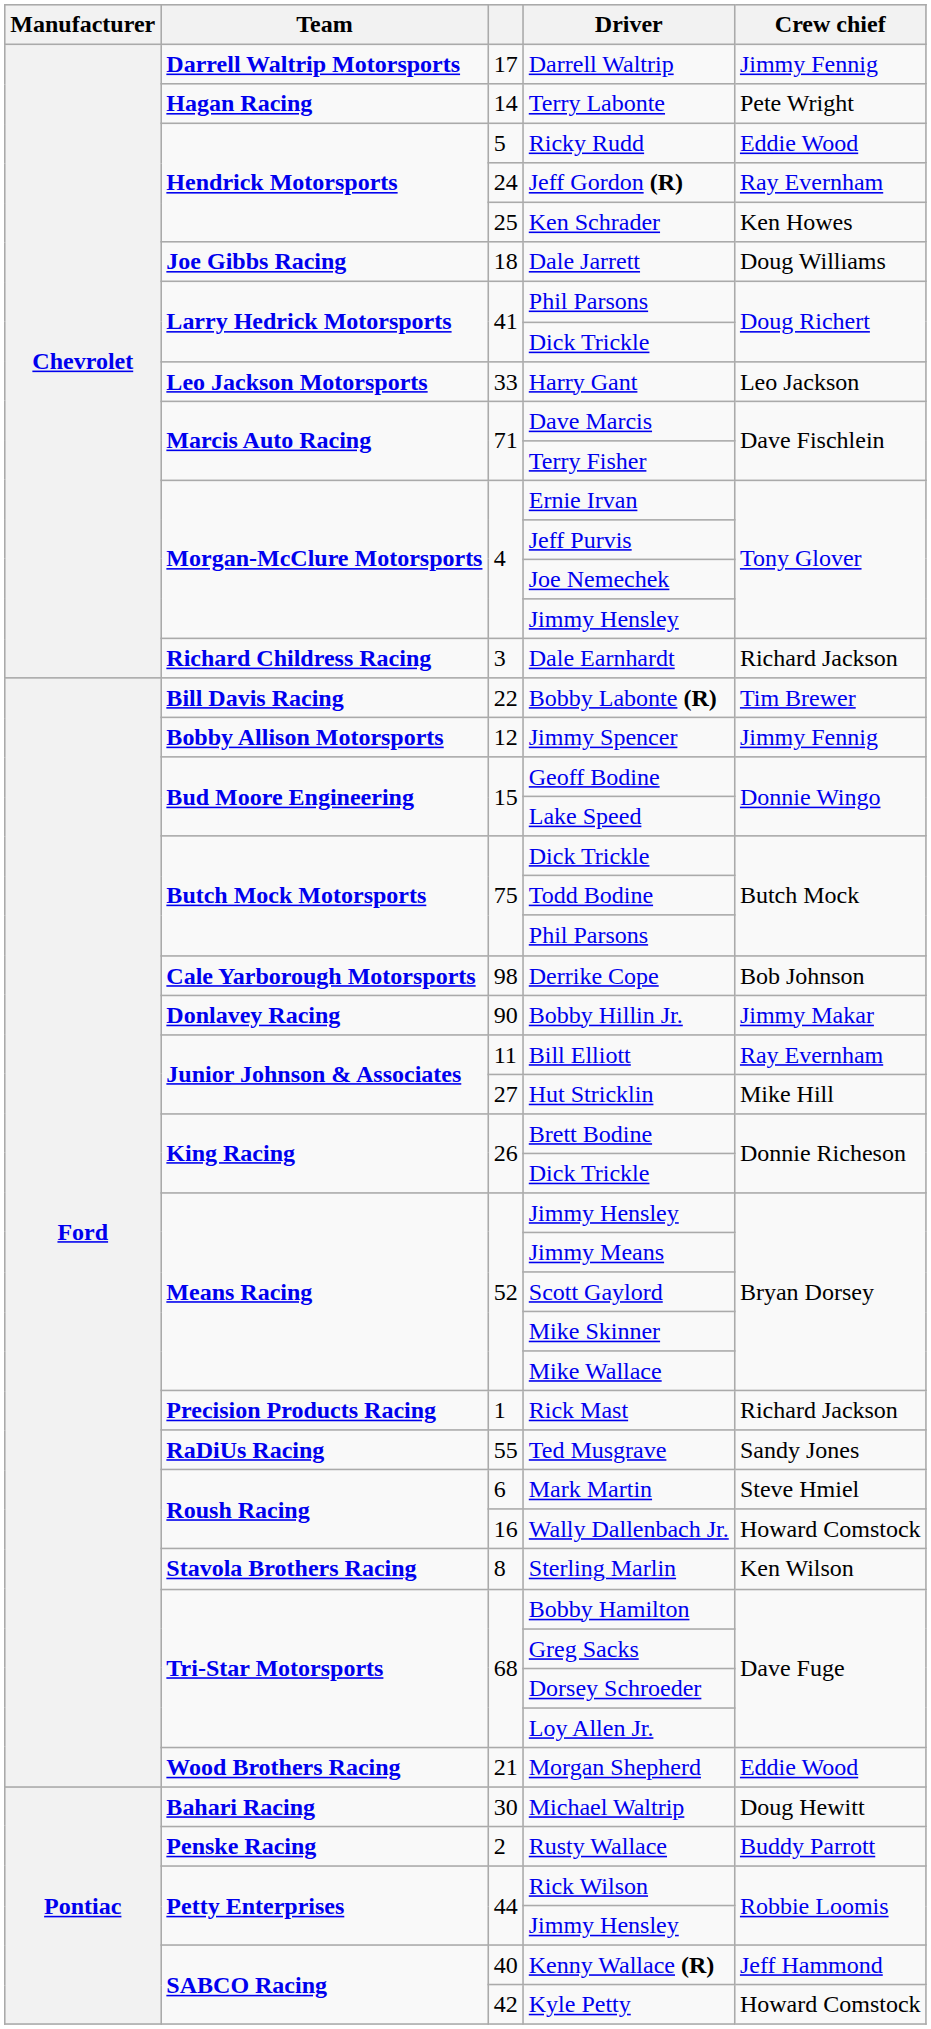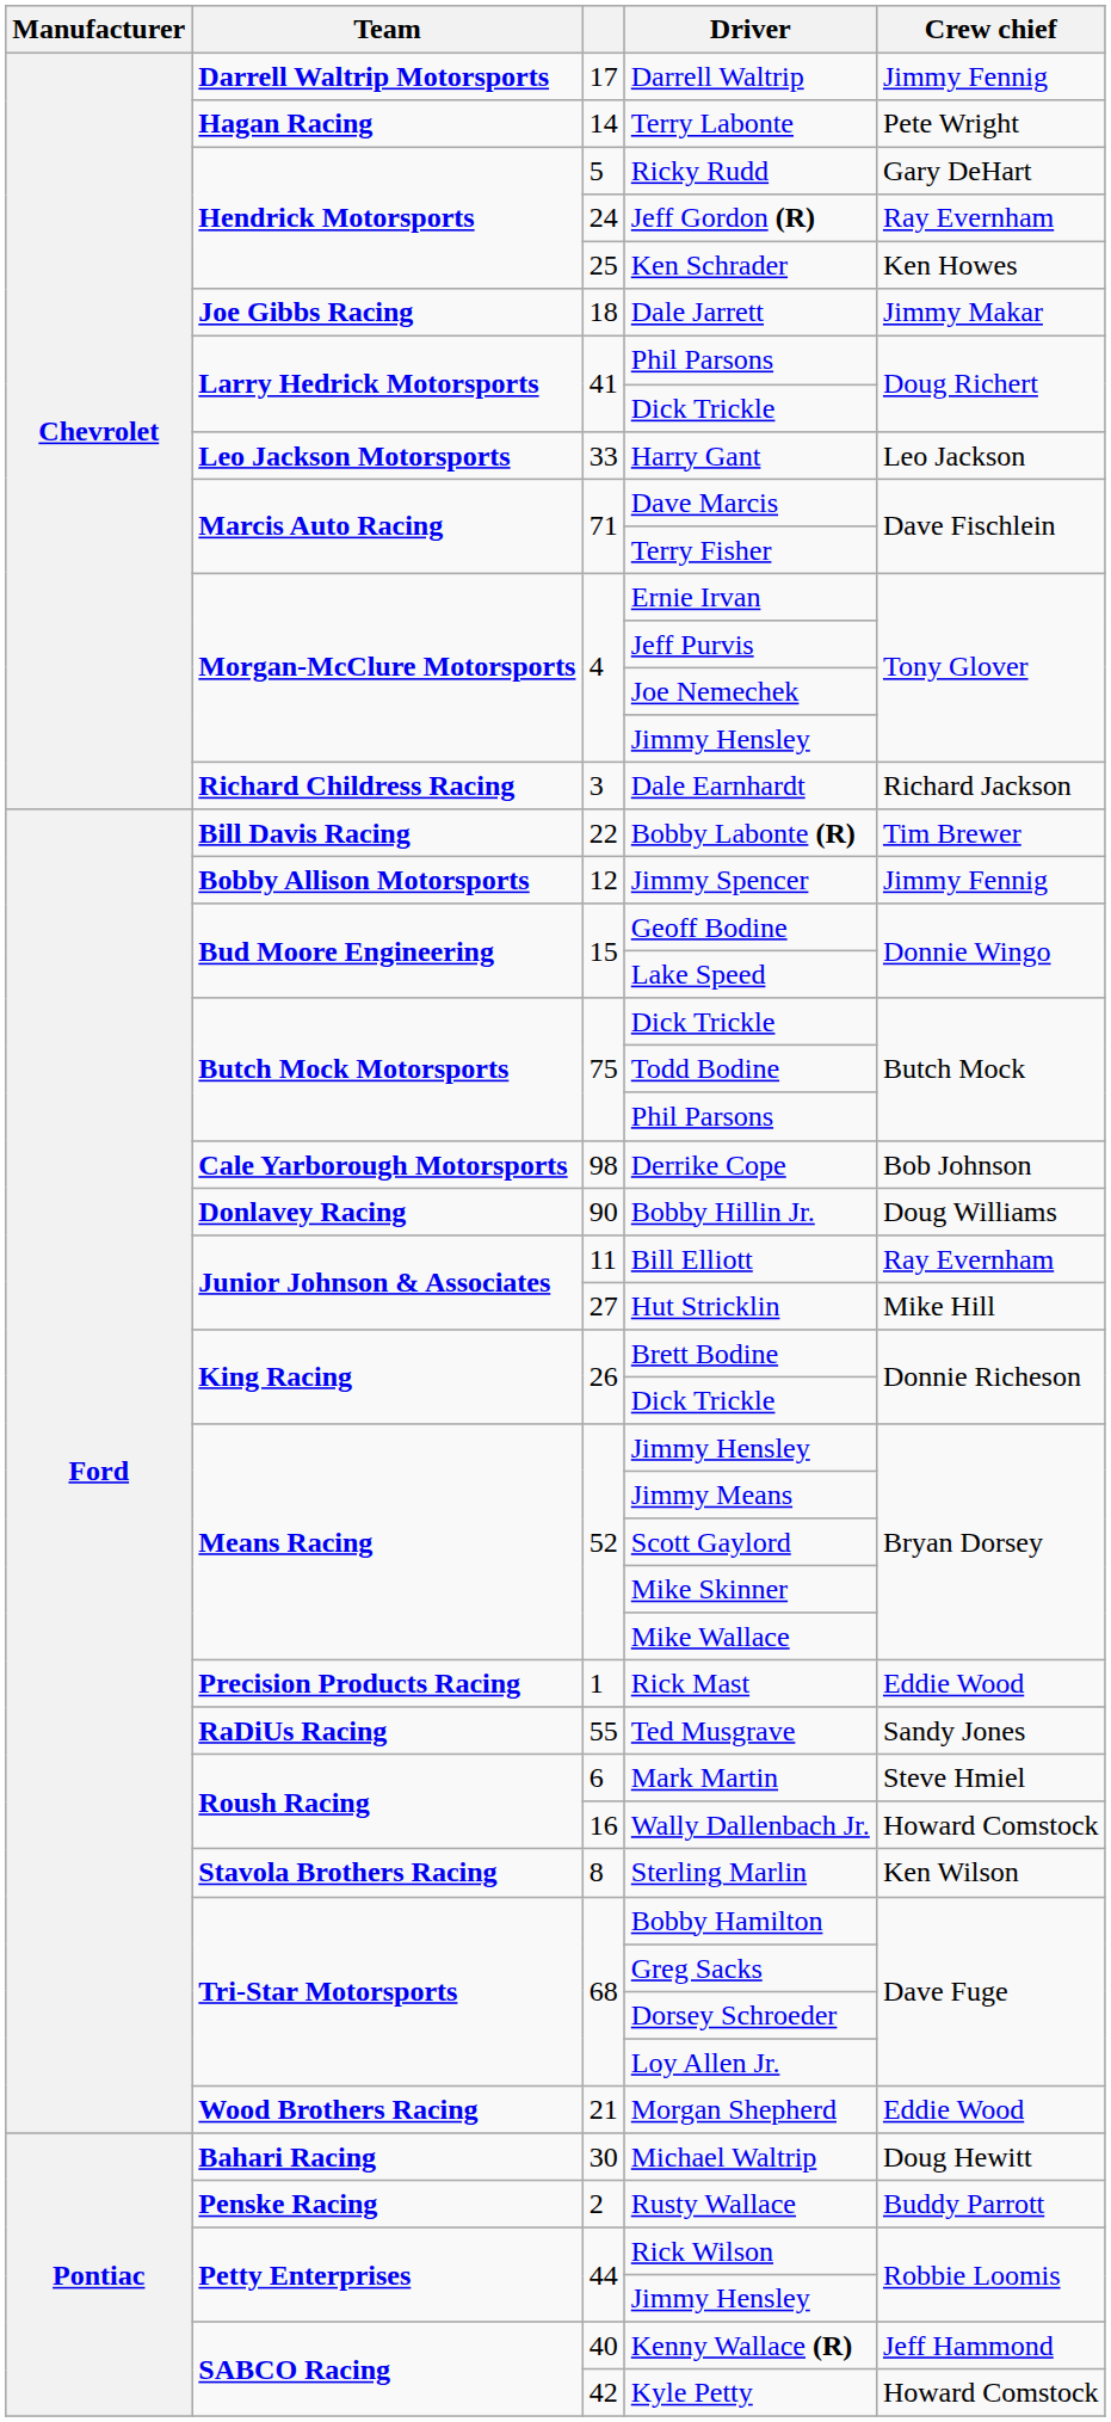Ricky Rudd | Crew chief: Eddie Wood -> Gary DeHart
Dale Jarrett | Crew chief: Doug Williams -> Jimmy Makar
Bobby Hillin Jr. | Crew chief: Jimmy Makar -> Doug Williams
Rick Mast | Crew chief: Richard Jackson -> Eddie Wood
